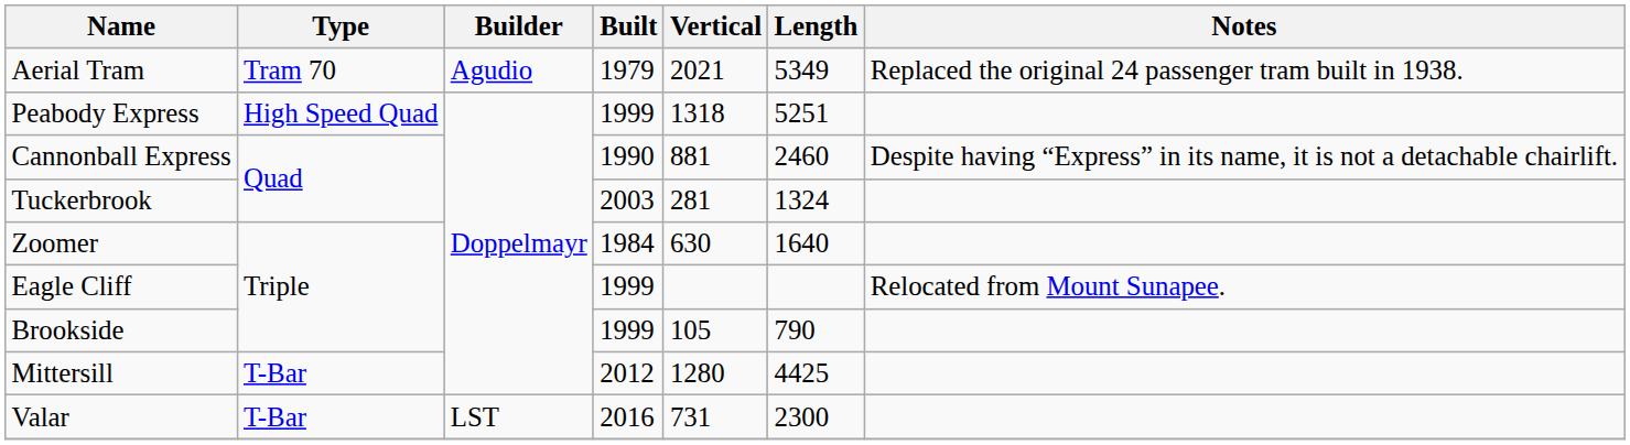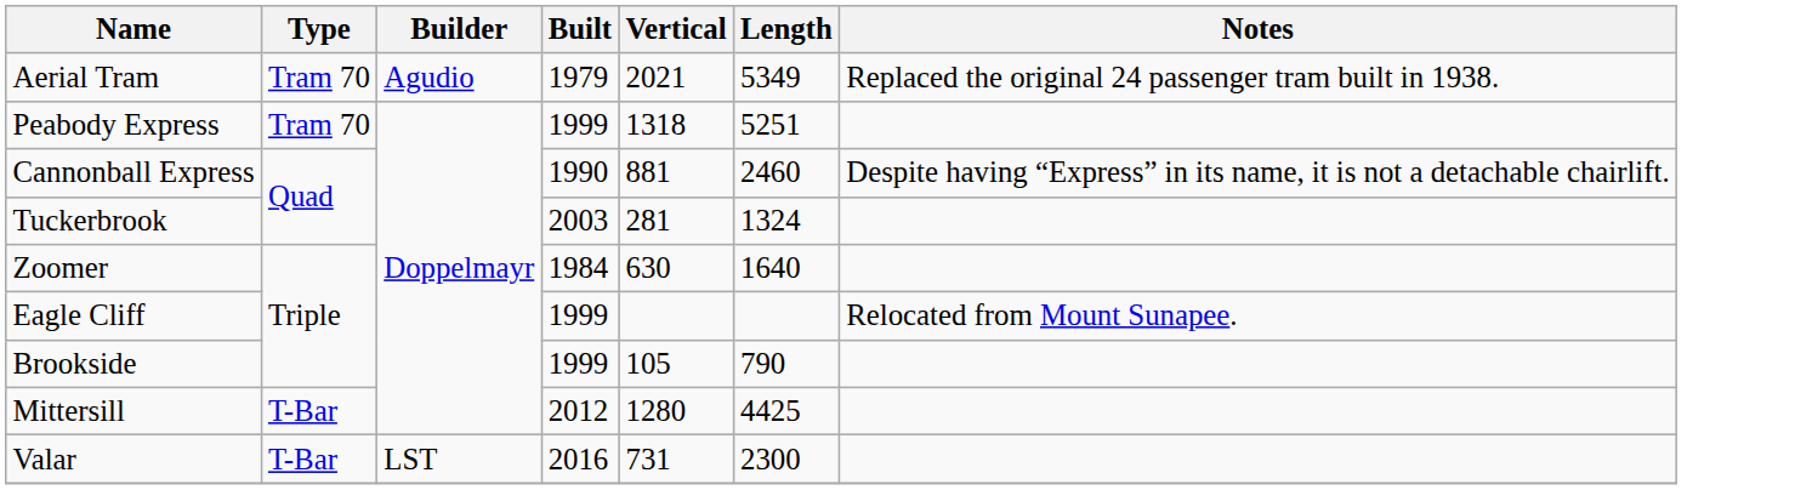Peabody Express | Type: High Speed Quad -> Tram 70
